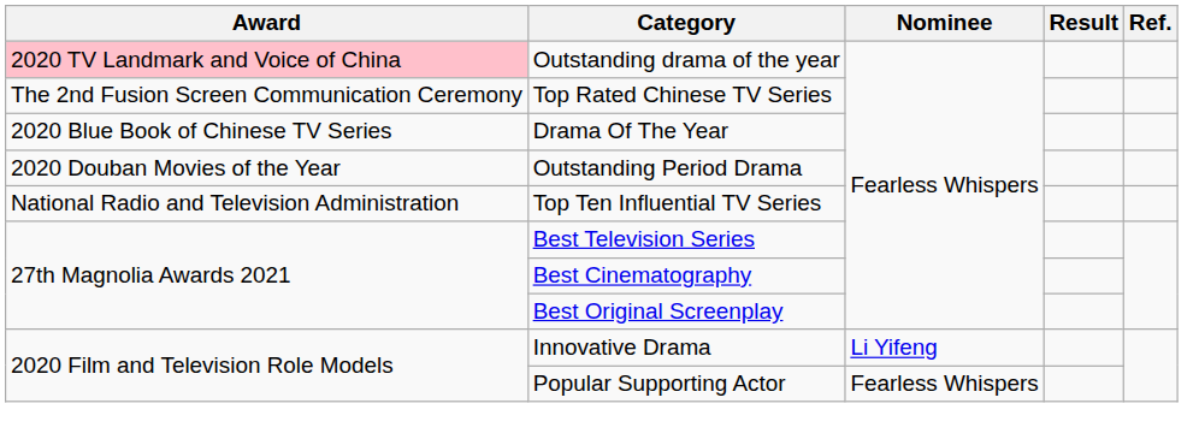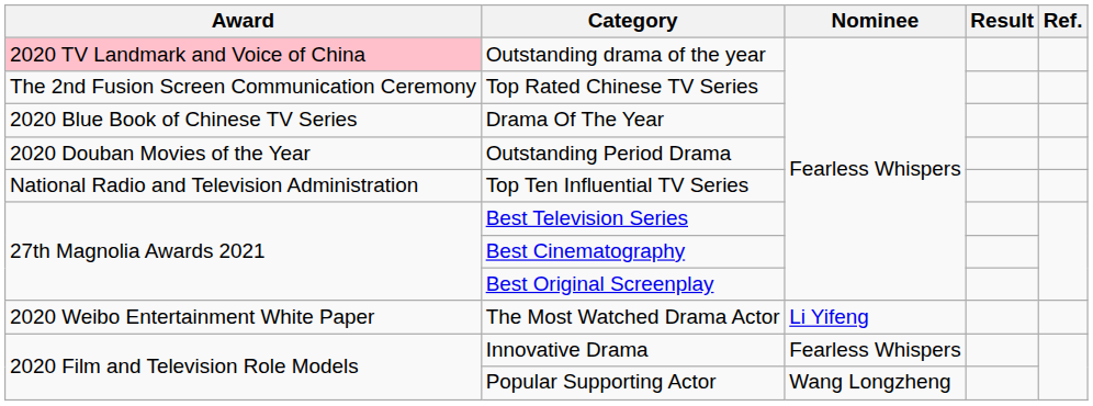+ row: 2020 Weibo Entertainment White Paper | The Most Watched Drama Actor | Li Yifeng
Innovative Drama | Nominee: Li Yifeng -> Fearless Whispers
Popular Supporting Actor | Nominee: Fearless Whispers -> Wang Longzheng
